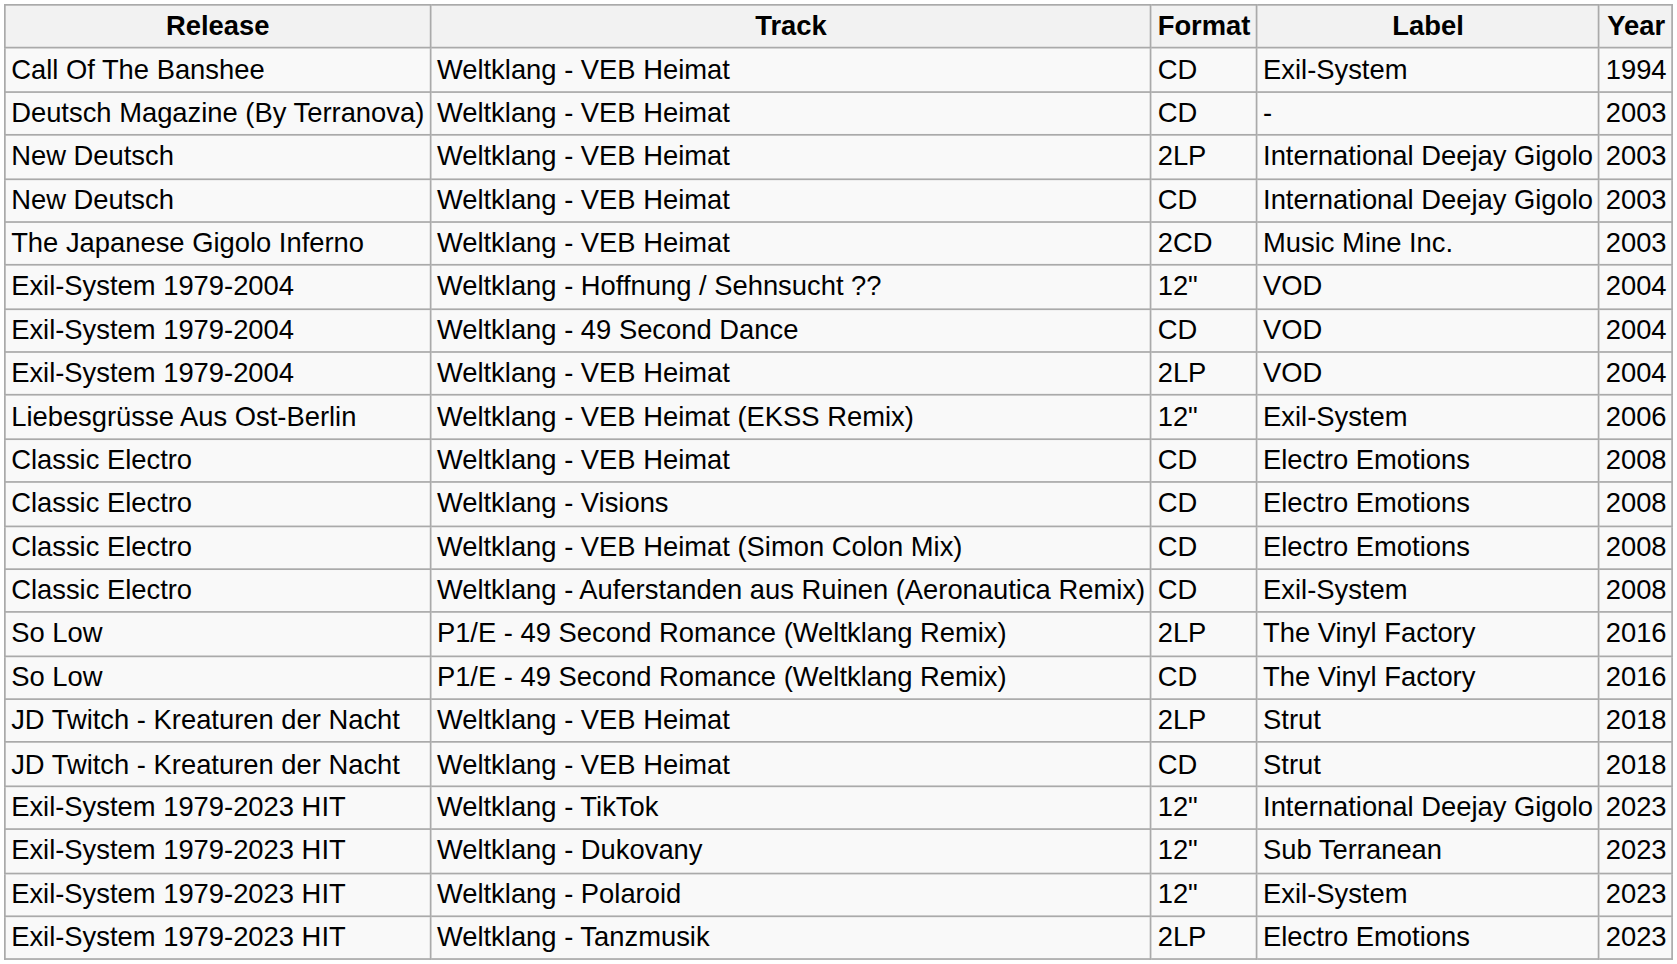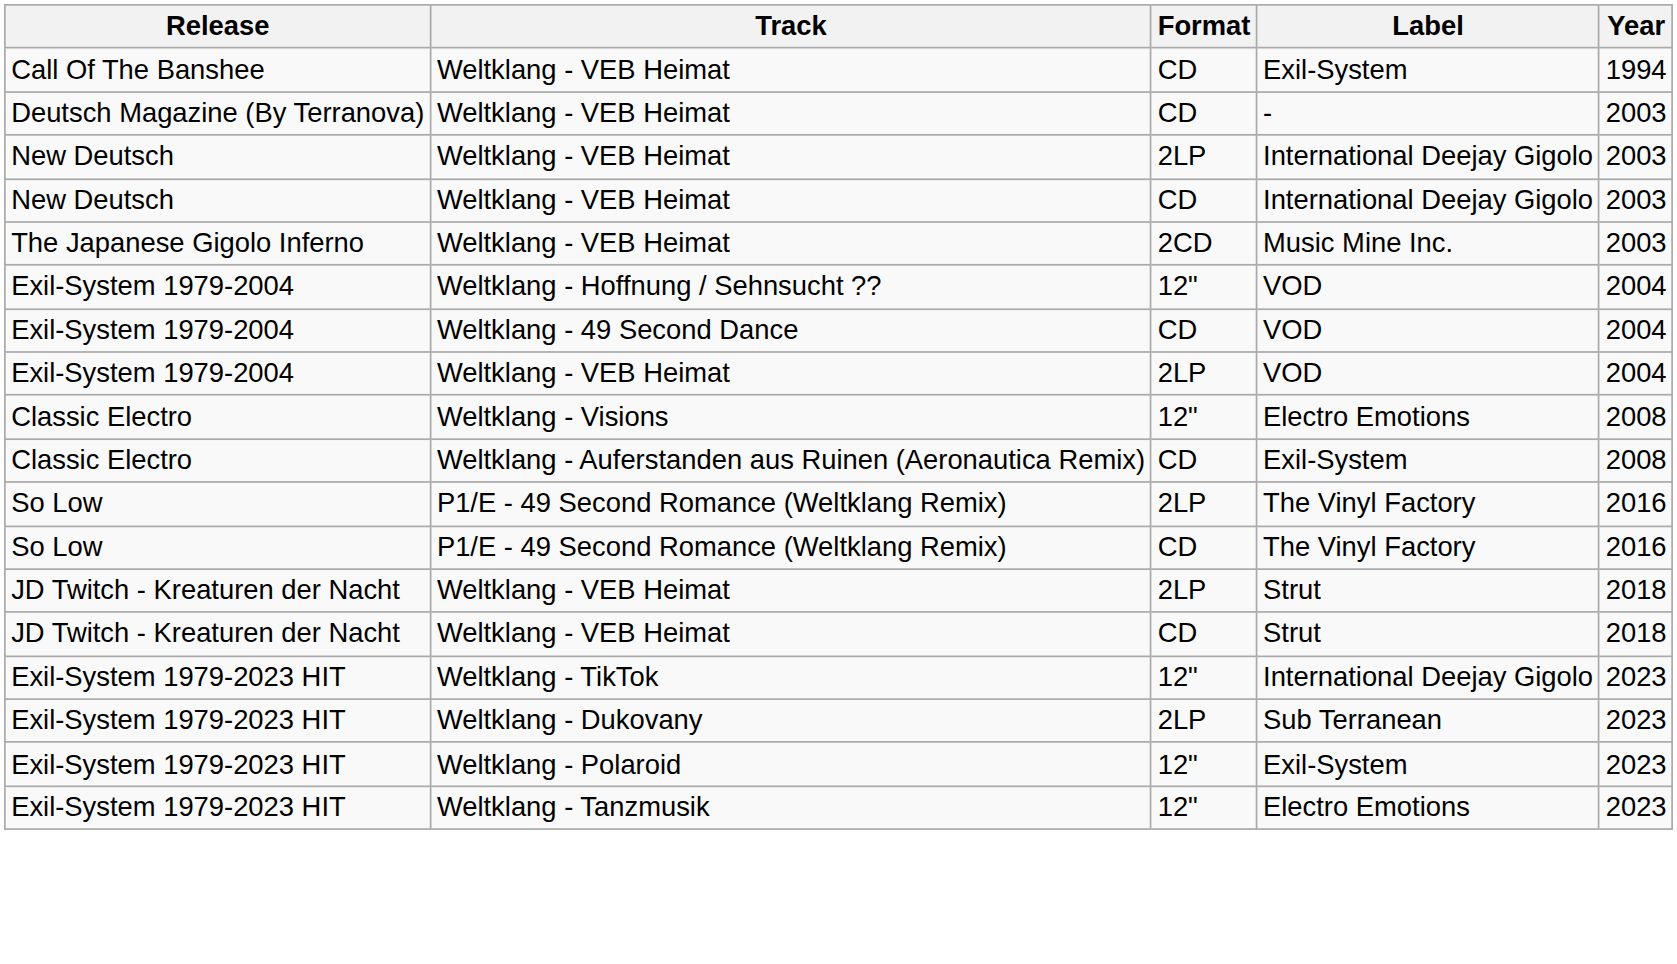- row: Liebesgrüsse Aus Ost-Berlin | Weltklang - VEB Heimat (EKSS Remix) | 12" | Exil-System | 2006
- row: Classic Electro | Weltklang - VEB Heimat | CD | Electro Emotions | 2008
Weltklang - Visions | Format: CD -> 12"
- row: Classic Electro | Weltklang - VEB Heimat (Simon Colon Mix) | CD | Electro Emotions | 2008
Weltklang - Dukovany | Format: 12" -> 2LP
Weltklang - Tanzmusik | Format: 2LP -> 12"
